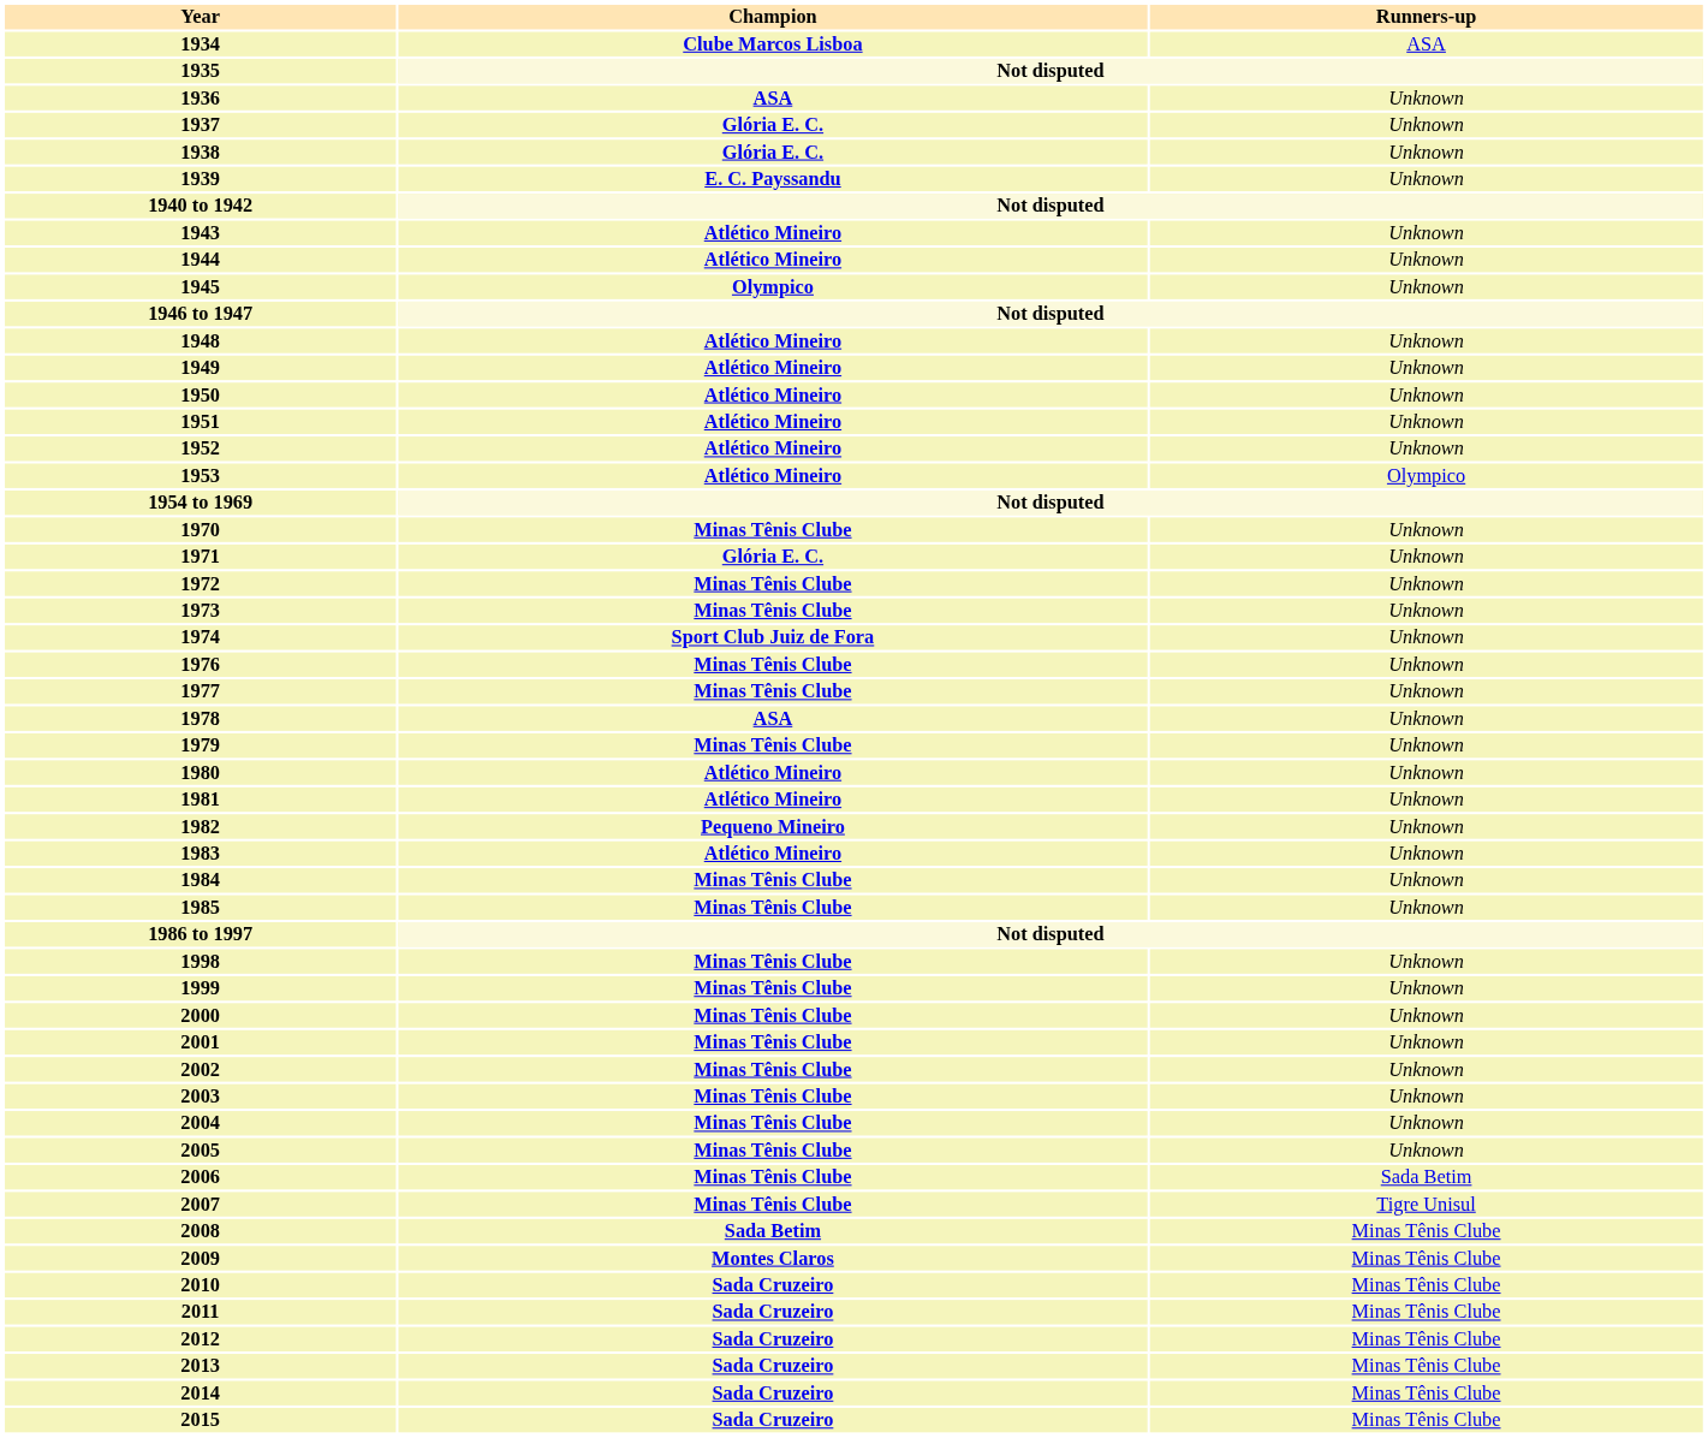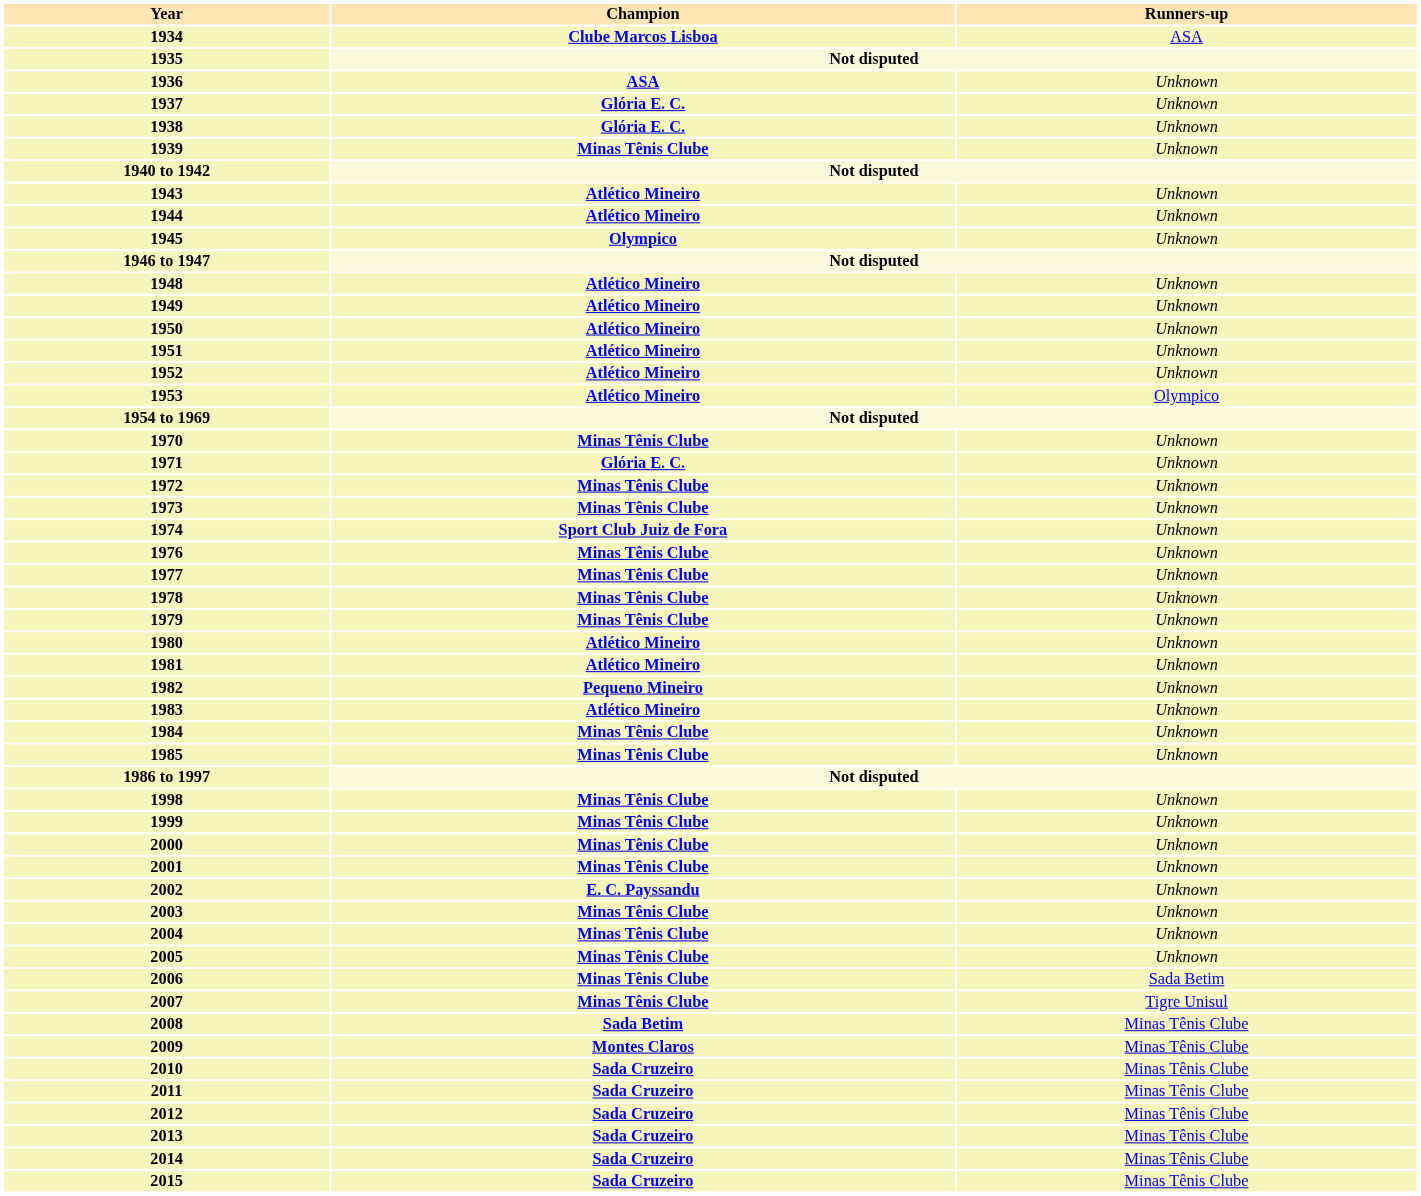1939 | Champion: E. C. Payssandu -> Minas Tênis Clube
1978 | Champion: ASA -> Minas Tênis Clube
2002 | Champion: Minas Tênis Clube -> E. C. Payssandu
